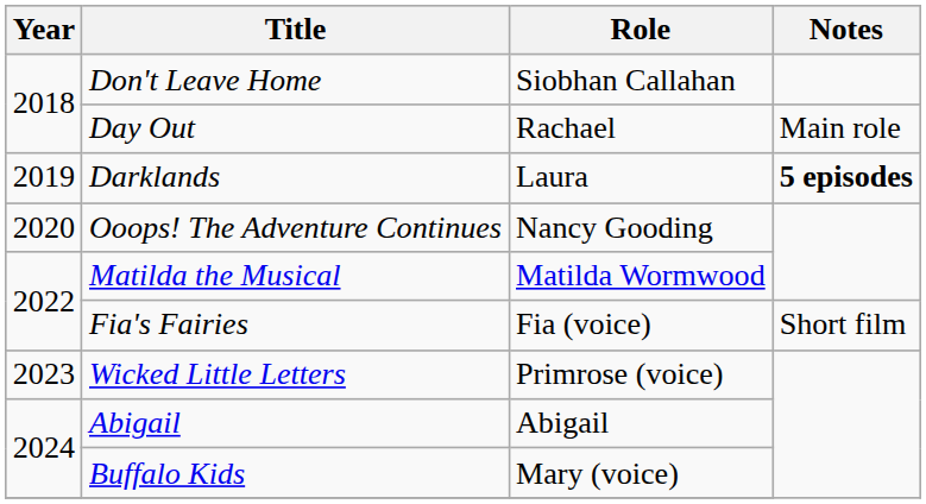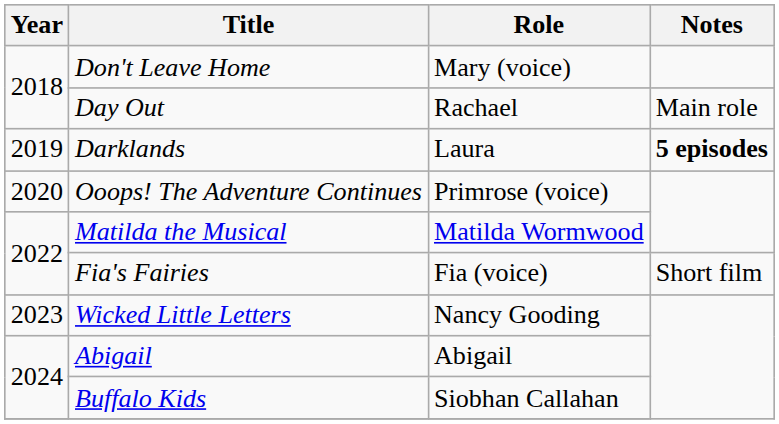Don't Leave Home | Role: Siobhan Callahan -> Mary (voice)
Ooops! The Adventure Continues | Role: Nancy Gooding -> Primrose (voice)
Wicked Little Letters | Role: Primrose (voice) -> Nancy Gooding
Buffalo Kids | Role: Mary (voice) -> Siobhan Callahan
